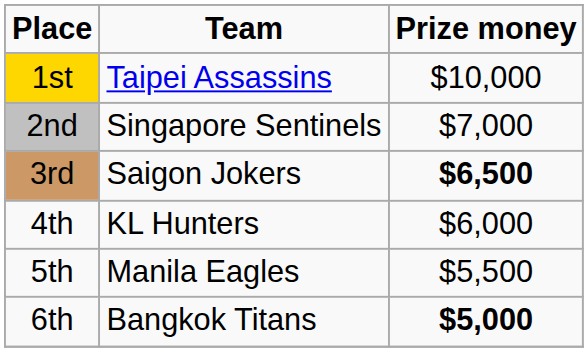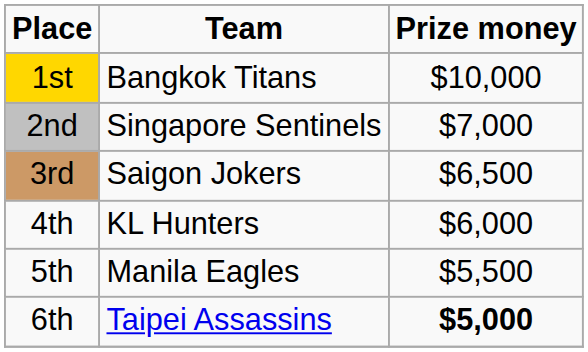1st | Team: Taipei Assassins -> Bangkok Titans
3rd | Prize money: bold -> normal
6th | Team: Bangkok Titans -> Taipei Assassins
